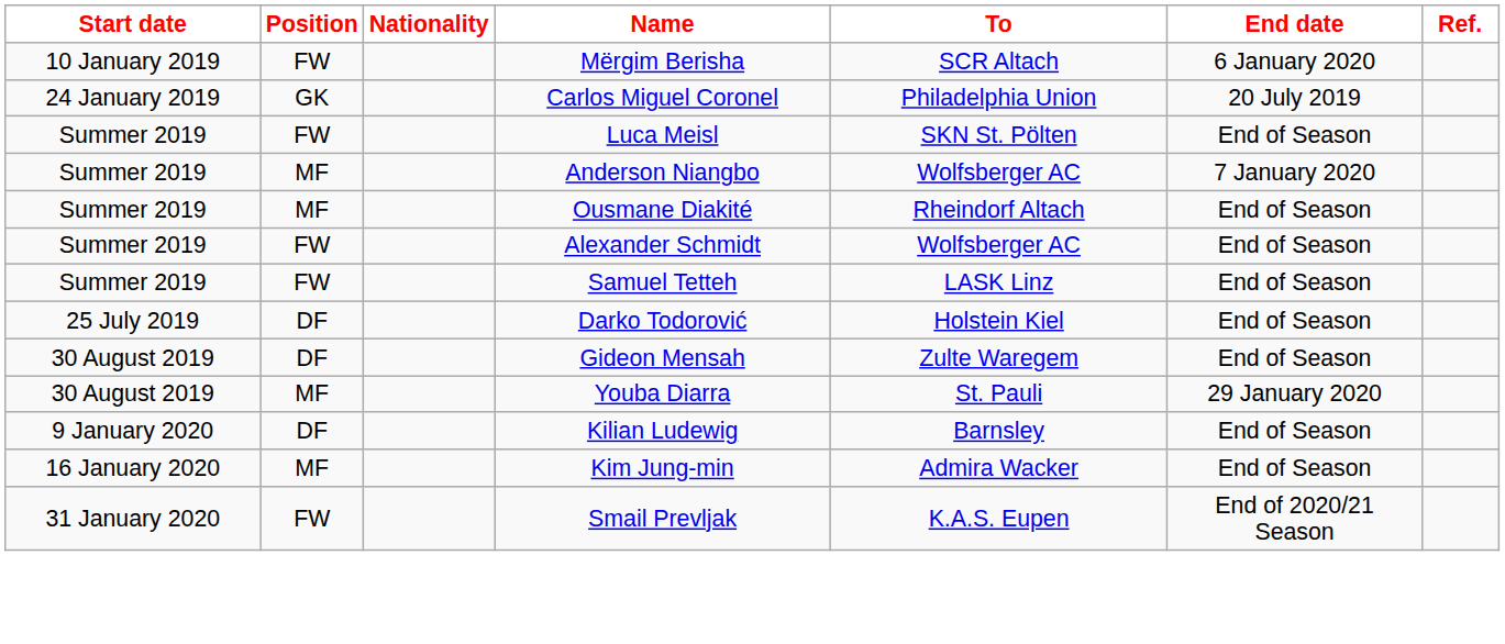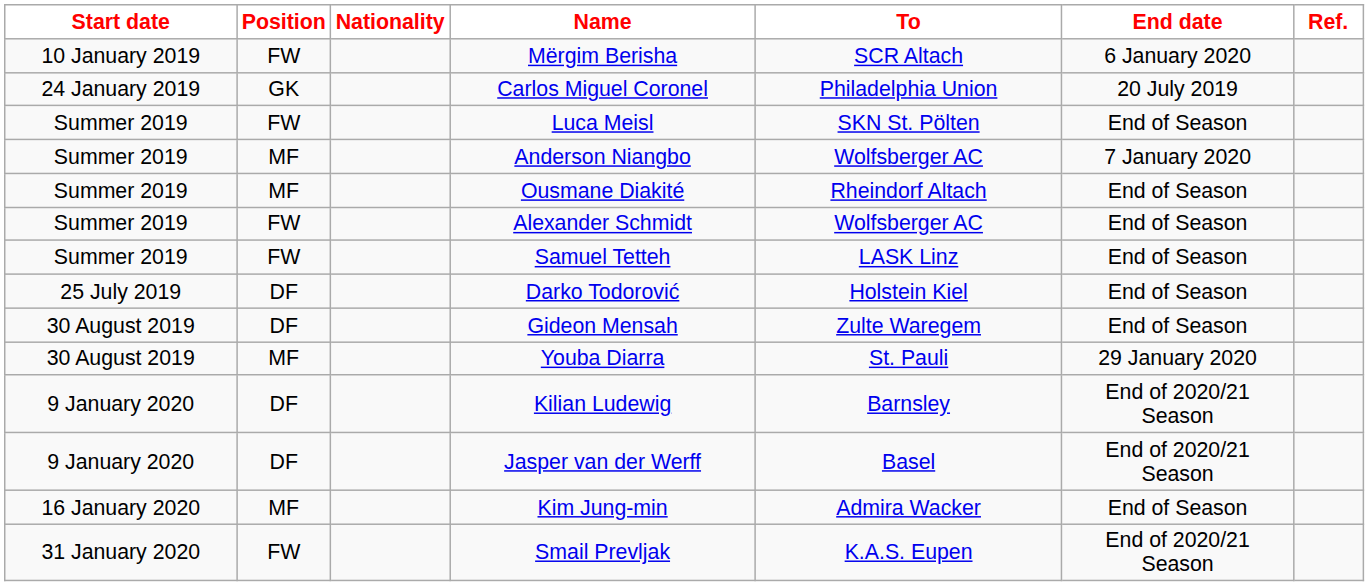Kilian Ludewig | End date: End of Season -> End of 2020/21 Season
+ row: 9 January 2020 | DF | Jasper van der Werff | Basel | End of 2020/21 Season
